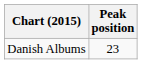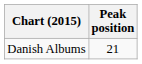Danish Albums | Peak position: 23 -> 21
